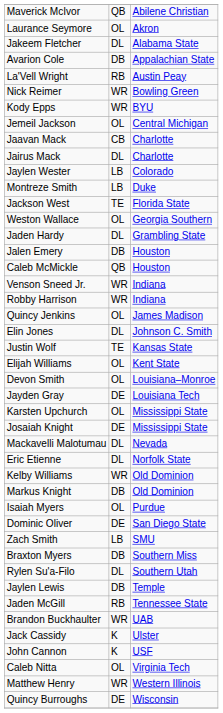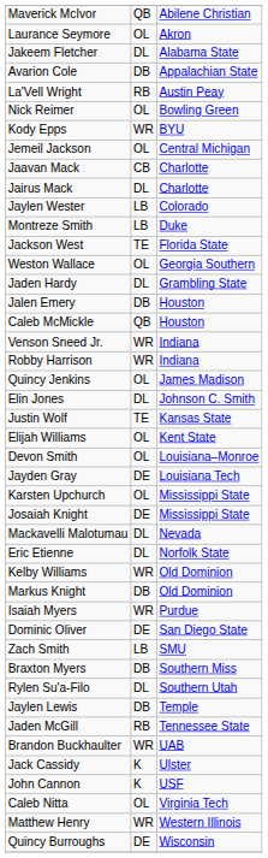Nick Reimer | column 2: WR -> OL
Isaiah Myers | column 2: OL -> WR
